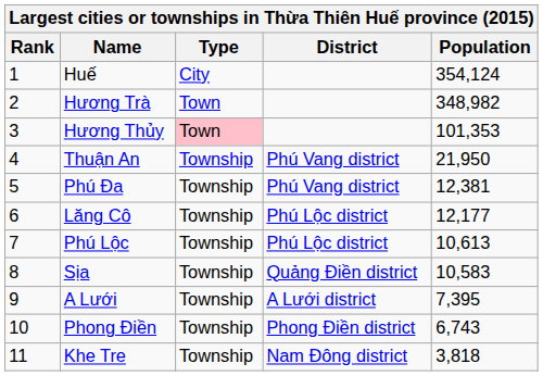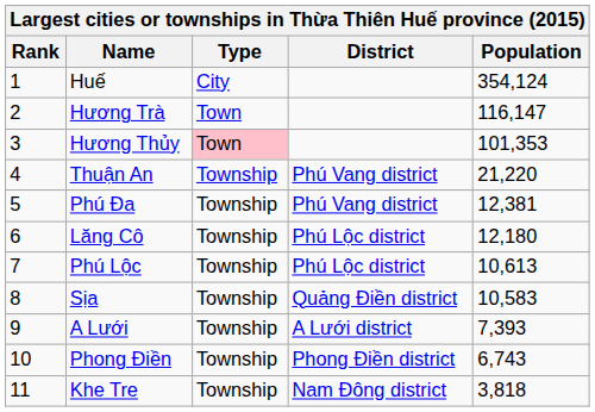Hương Trà | Population: 348,982 -> 116,147
Thuận An | Population: 21,950 -> 21,220
Lăng Cô | Population: 12,177 -> 12,180
A Lưới | Population: 7,395 -> 7,393
